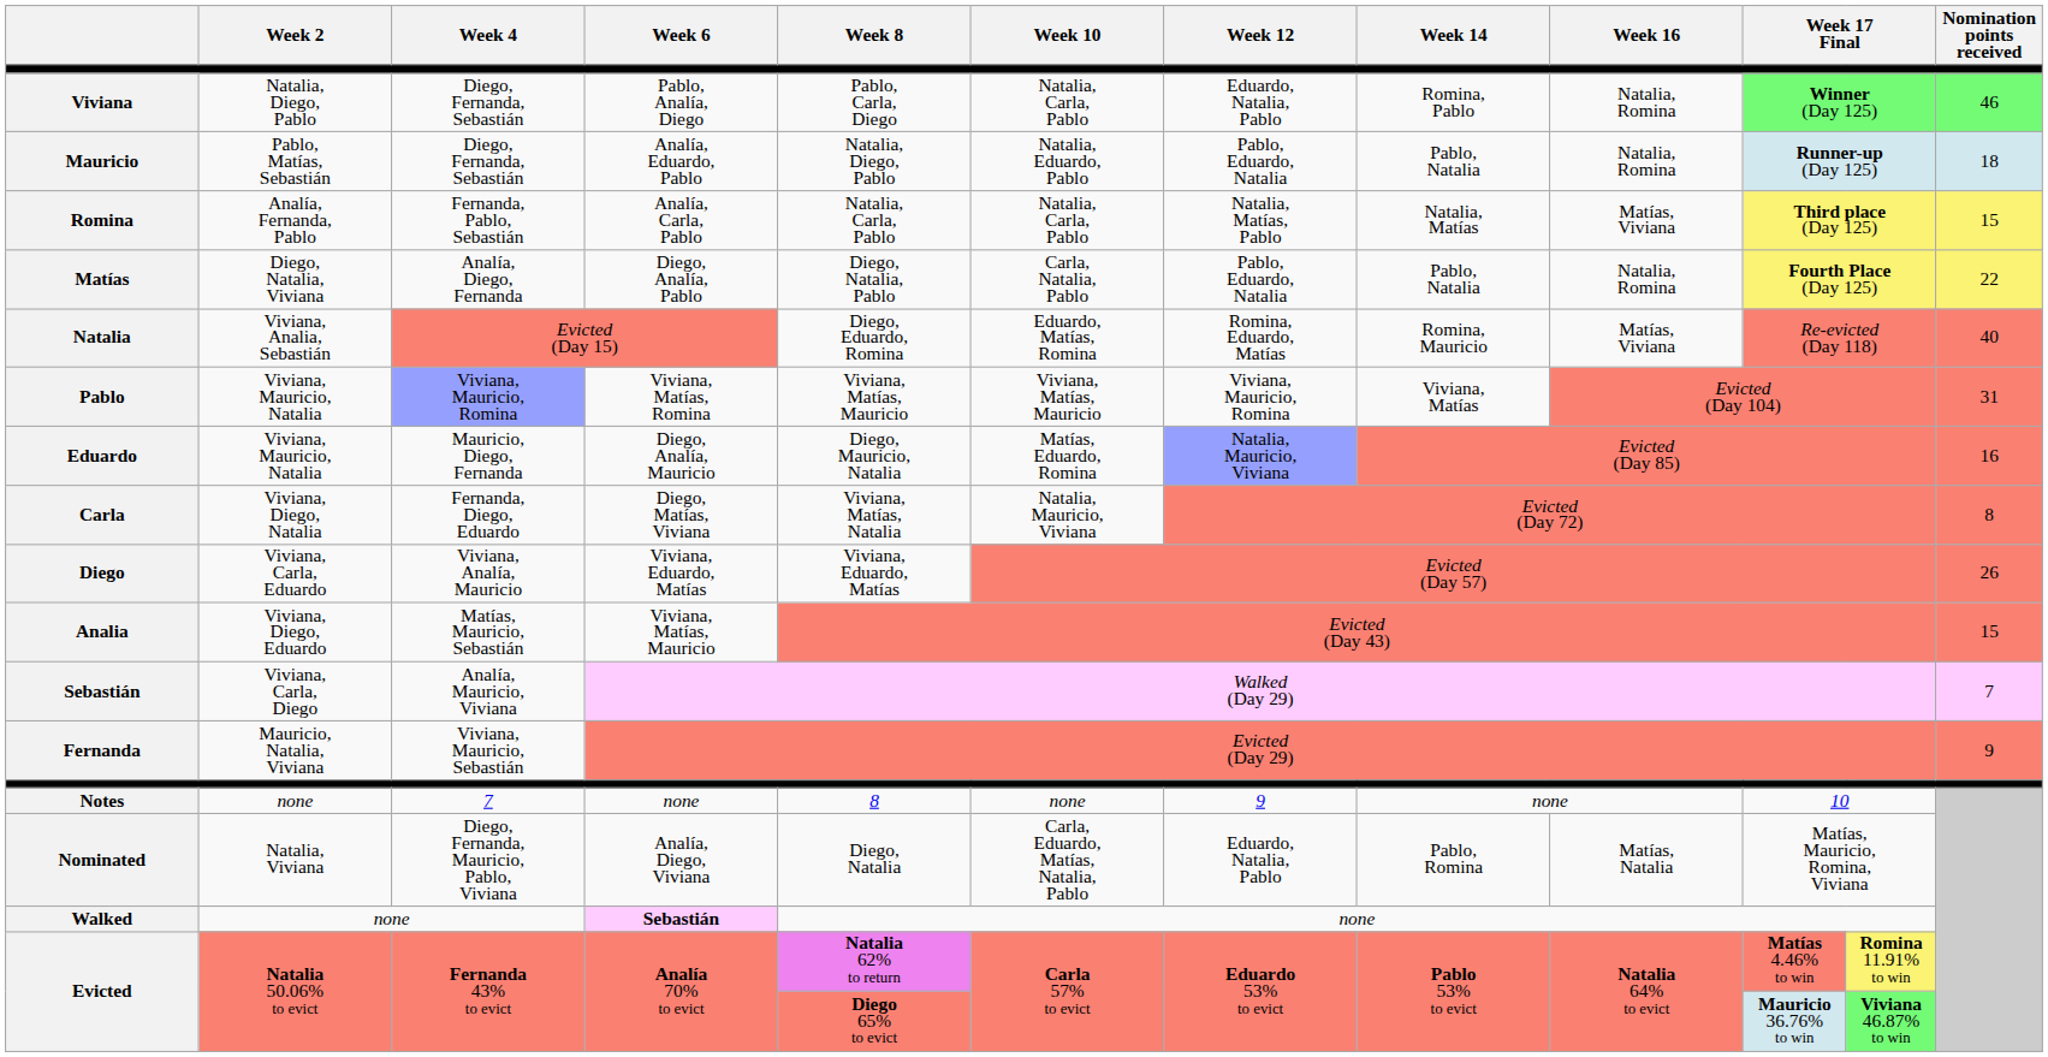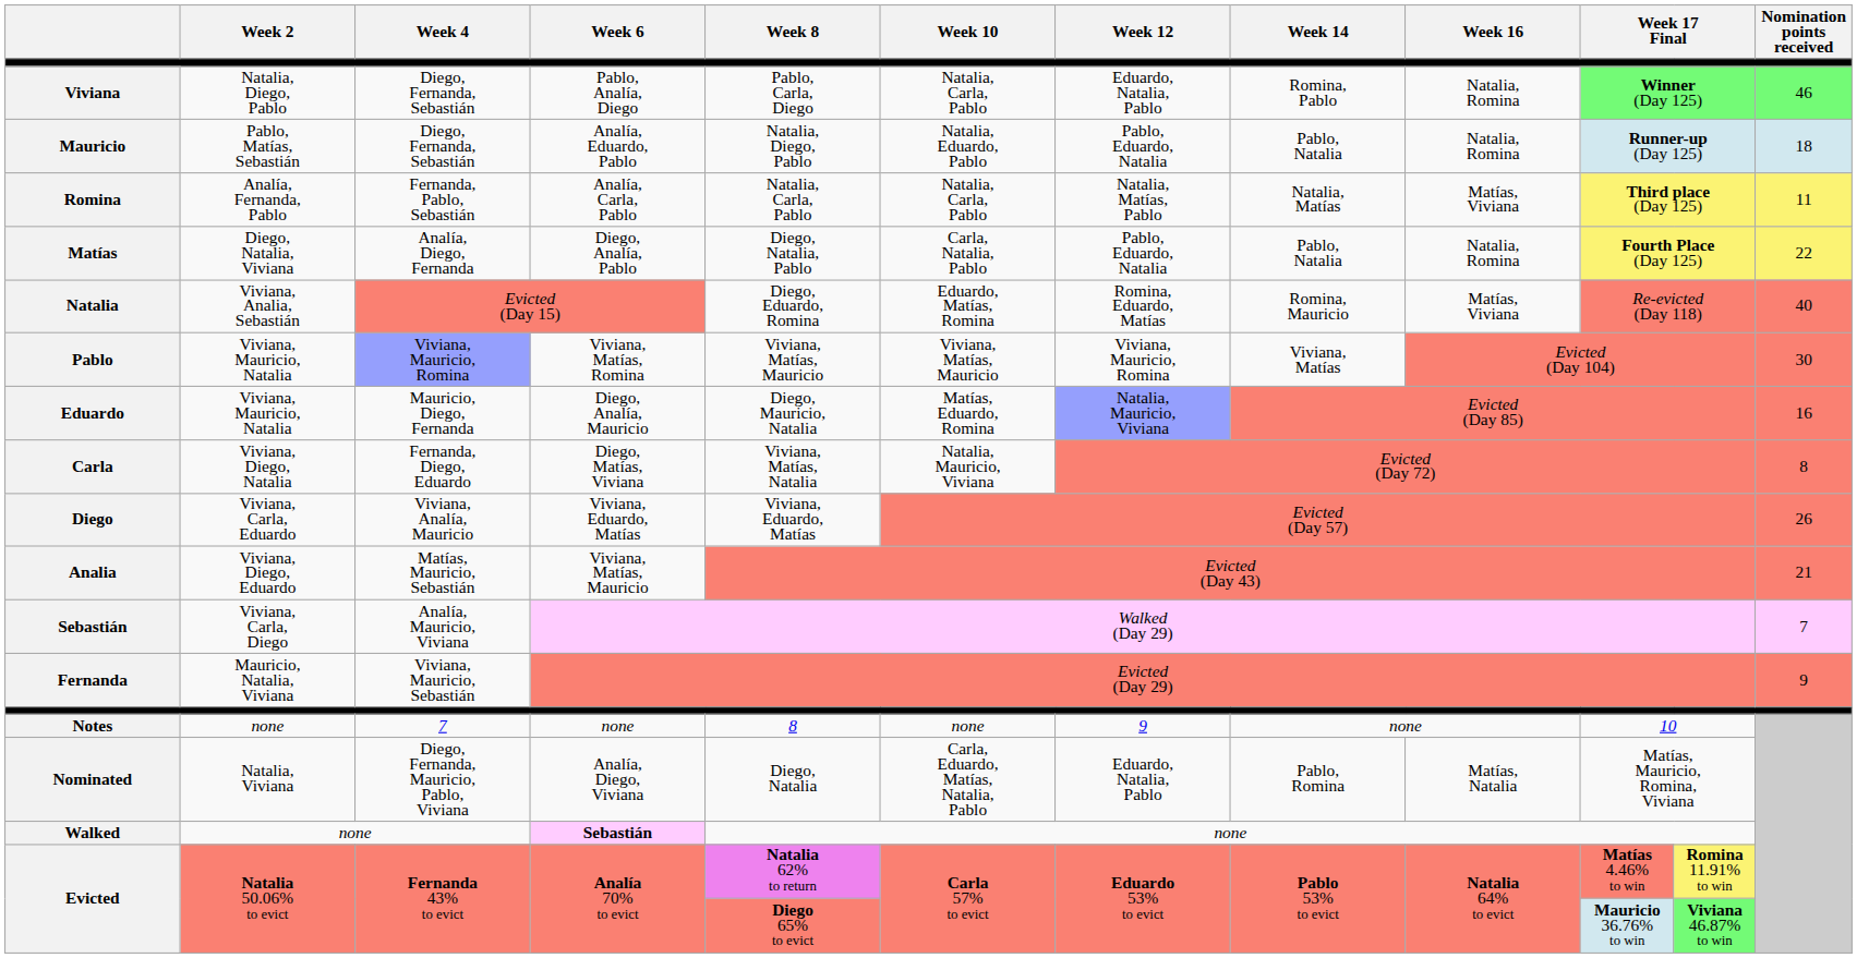Romina | Nomination points received: 15 -> 11
Pablo | Nomination points received: 31 -> 30
Analia | Nomination points received: 15 -> 21
